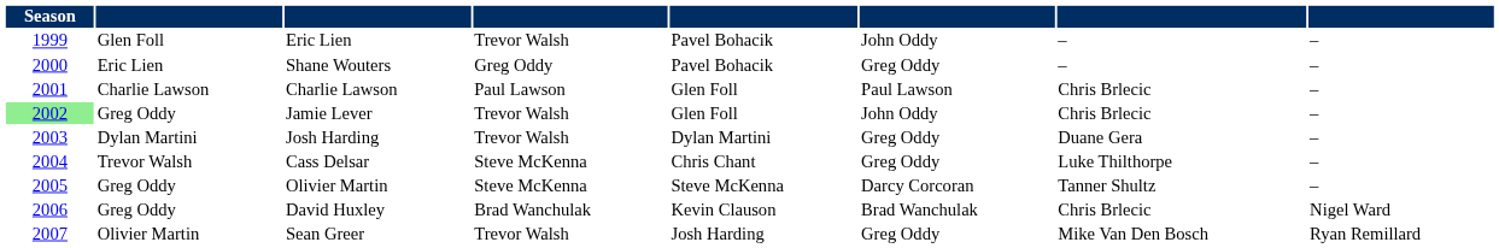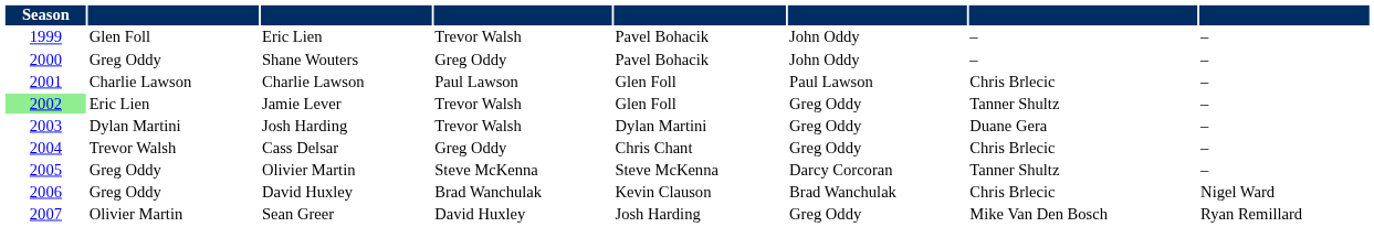Shane Wouters | column 2: Eric Lien -> Greg Oddy
Shane Wouters | column 6: Greg Oddy -> John Oddy
Jamie Lever | column 2: Greg Oddy -> Eric Lien
Jamie Lever | column 6: John Oddy -> Greg Oddy
Jamie Lever | column 7: Chris Brlecic -> Tanner Shultz
Cass Delsar | column 4: Steve McKenna -> Greg Oddy
Cass Delsar | column 7: Luke Thilthorpe -> Chris Brlecic
Sean Greer | column 4: Trevor Walsh -> David Huxley
